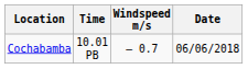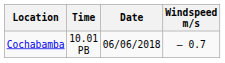columns swapped: Windspeed m/s <-> Date
